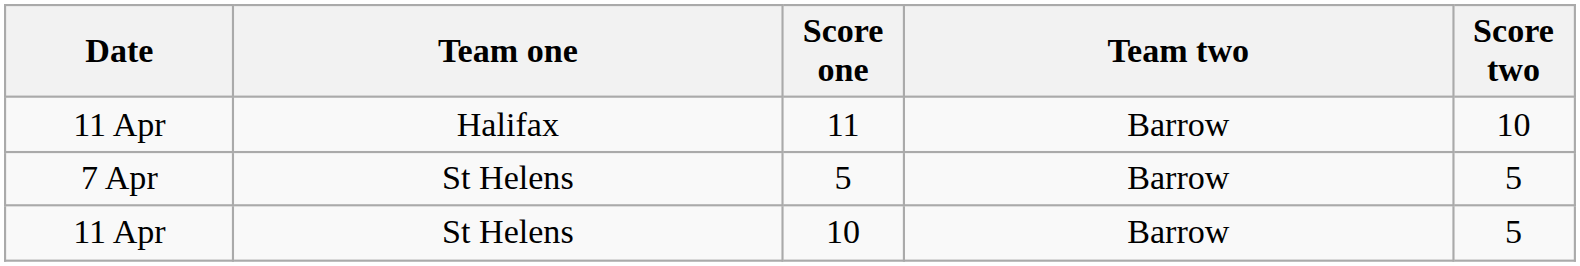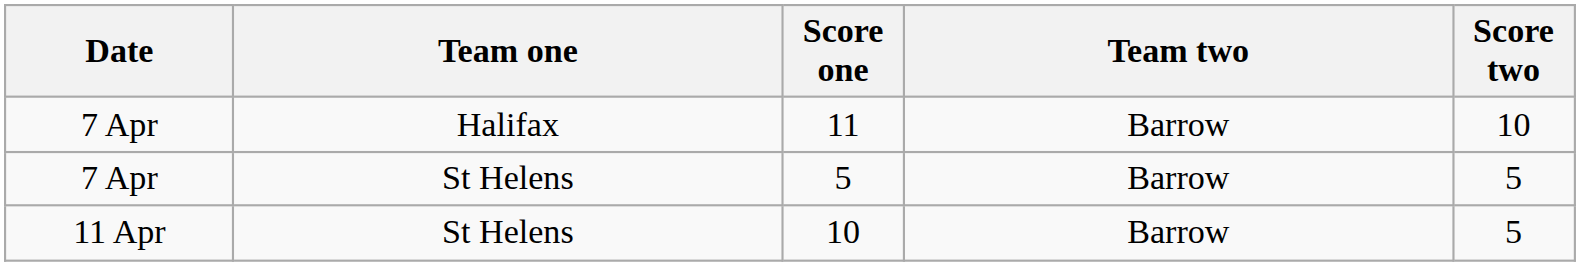11 | Date: 11 Apr -> 7 Apr
